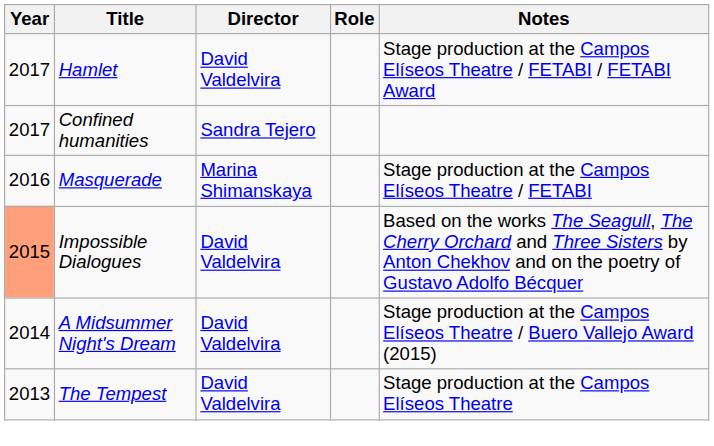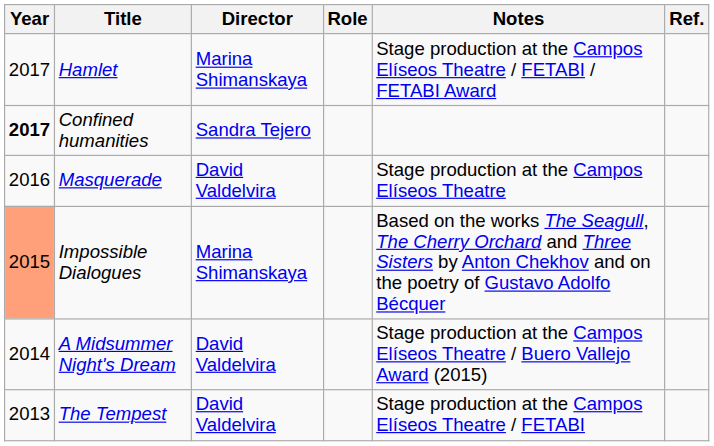+ column: Ref.
Hamlet | Director: David Valdelvira -> Marina Shimanskaya
Confined humanities | Year: normal -> bold
Masquerade | Director: Marina Shimanskaya -> David Valdelvira
Masquerade | Notes: Stage production at the Campos Elíseos Theatre / FETABI -> Stage production at the Campos Elíseos Theatre
Impossible Dialogues | Director: David Valdelvira -> Marina Shimanskaya
The Tempest | Notes: Stage production at the Campos Elíseos Theatre -> Stage production at the Campos Elíseos Theatre / FETABI
